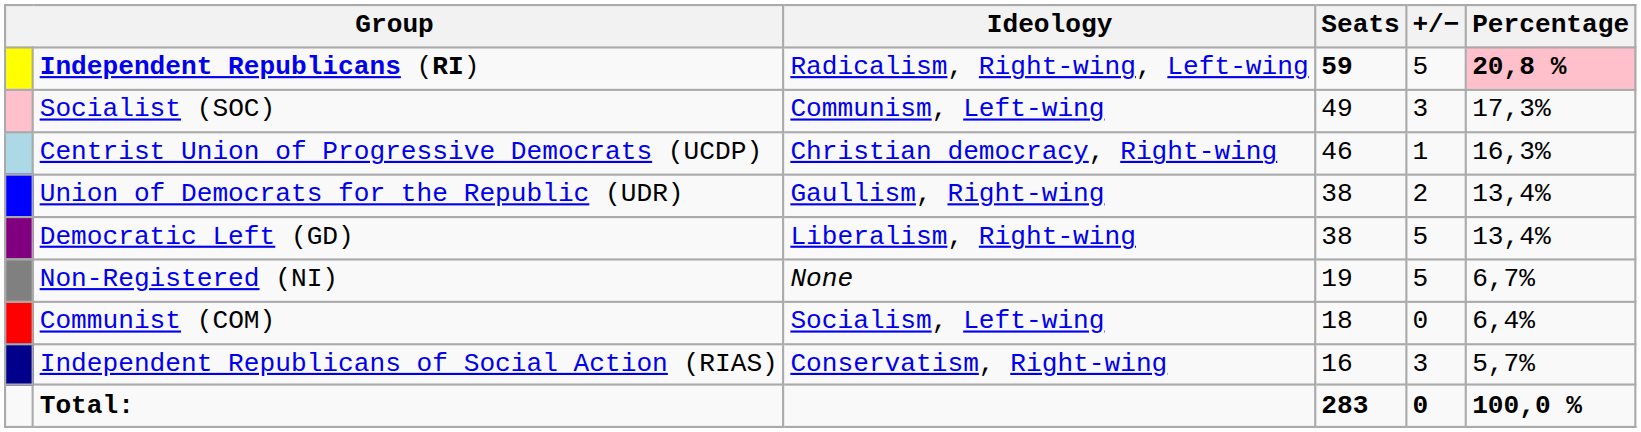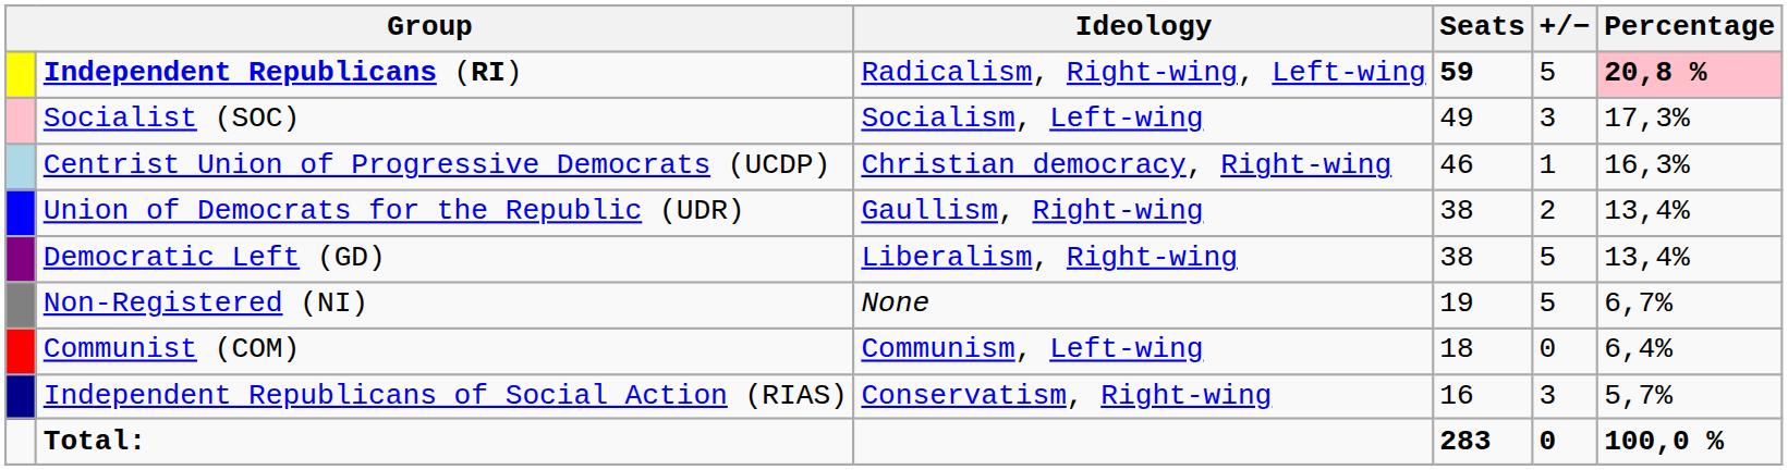Socialist (SOC) | Ideology: Communism, Left-wing -> Socialism, Left-wing
Communist (COM) | Ideology: Socialism, Left-wing -> Communism, Left-wing
